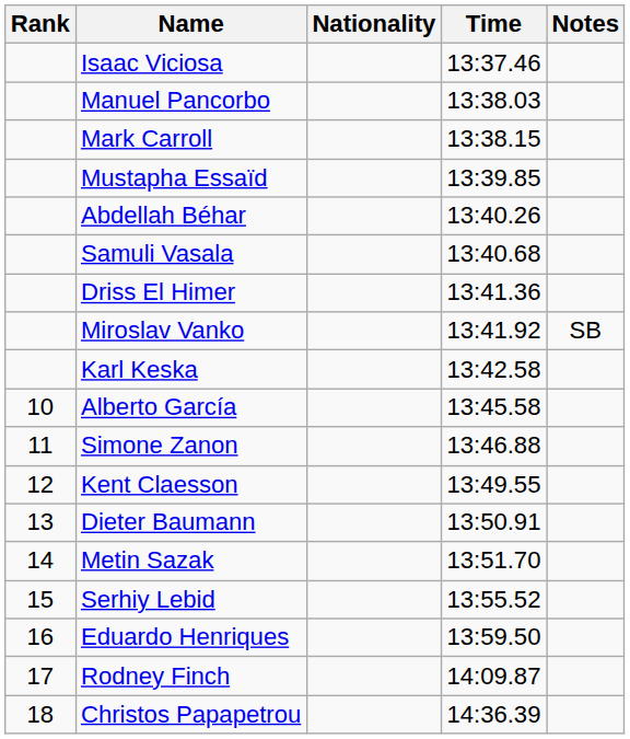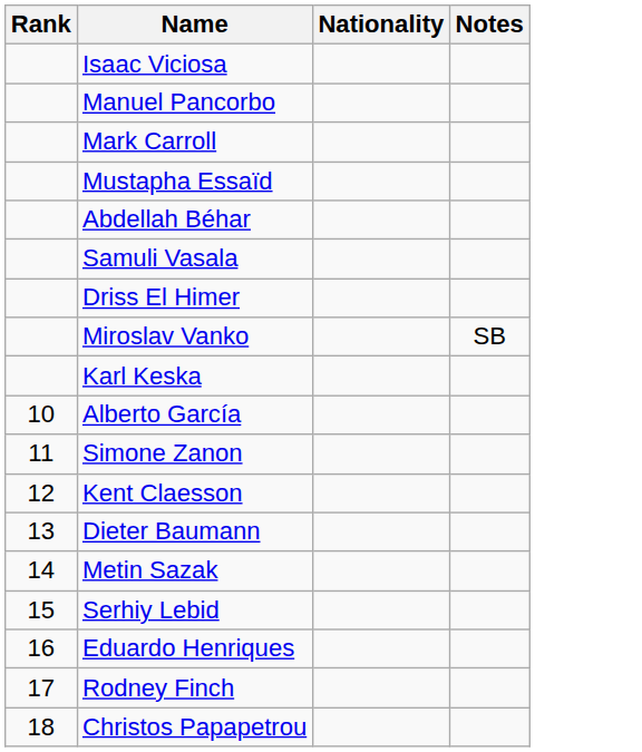- column: Time | 13:37.46 | 13:38.03 | 13:38.15 | 13:39.85 | 13:40.26 | 13:40.68 | 13:41.36 | 13:41.92 | 13:42.58 | 13:45.58 | 13:46.88 | 13:49.55 | 13:50.91 | 13:51.70 | 13:55.52 | 13:59.50 | 14:09.87 | 14:36.39
